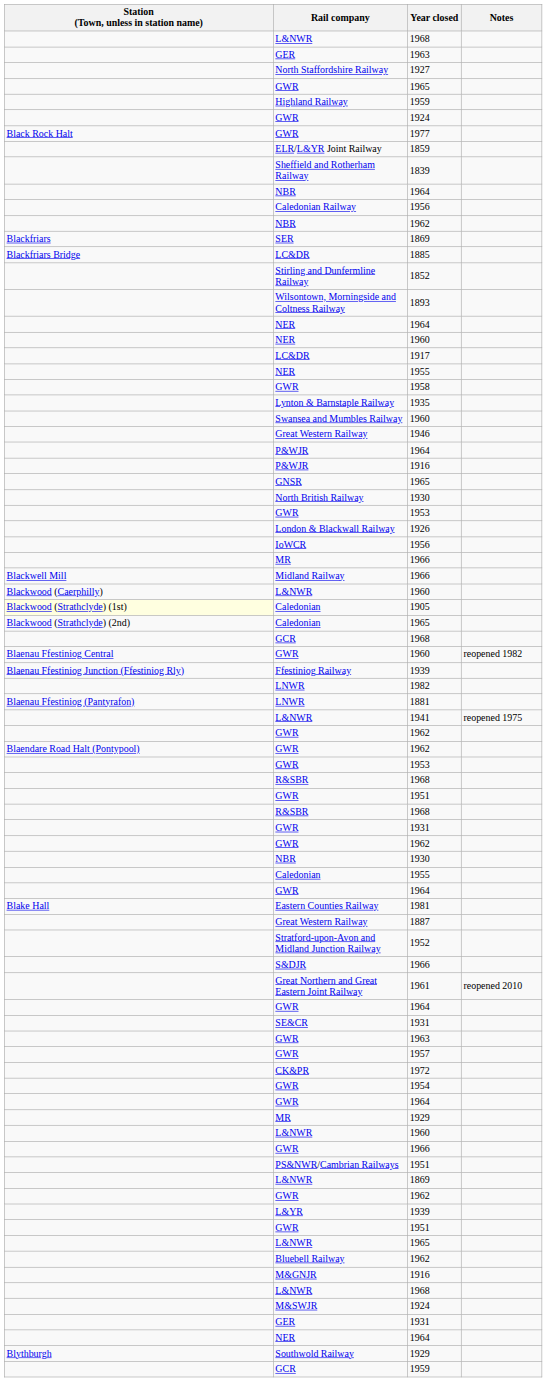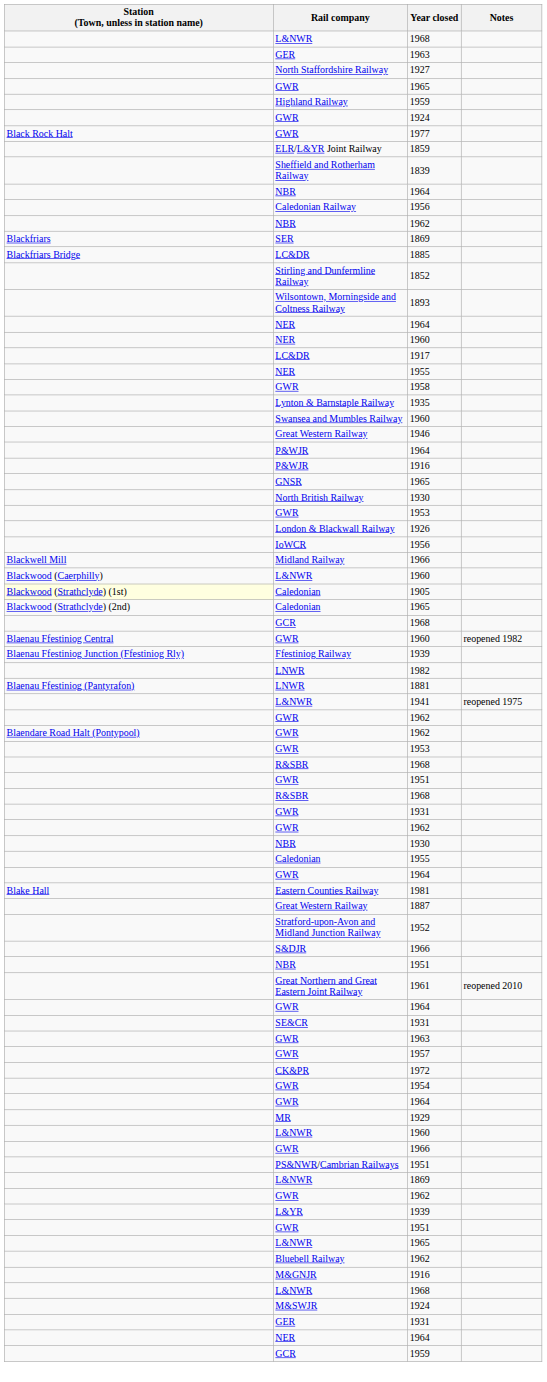- row: MR | 1966
+ row: NBR | 1951
- row: Blythburgh | Southwold Railway | 1929
